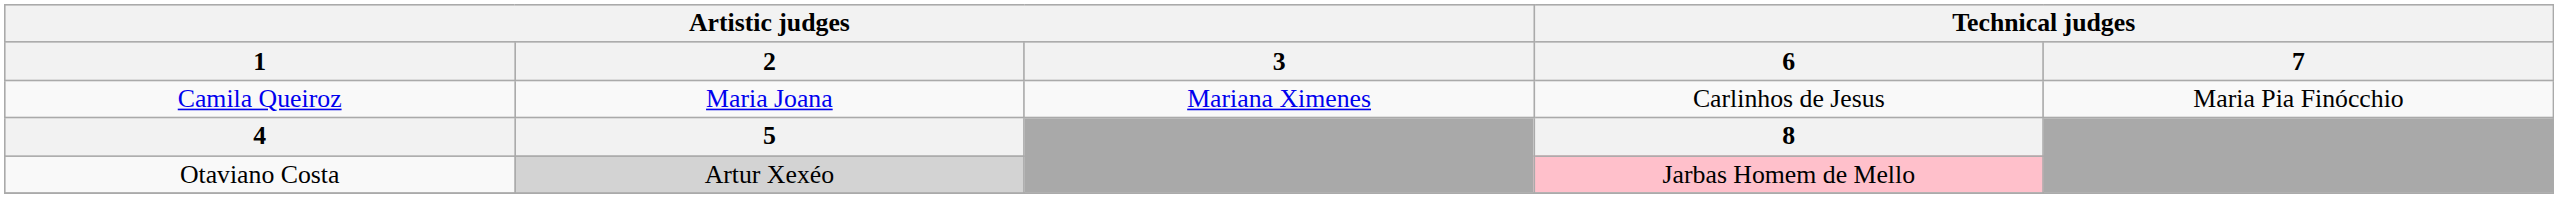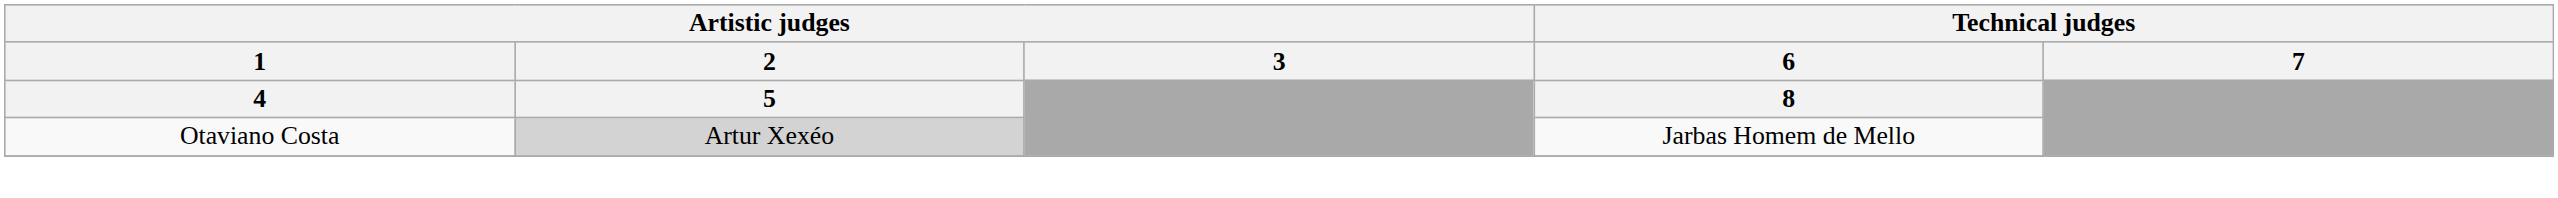- row: Camila Queiroz | Maria Joana | Mariana Ximenes | Carlinhos de Jesus | Maria Pia Finócchio
Otaviano Costa | Technical judges / 6: pink background -> no background
